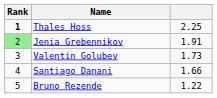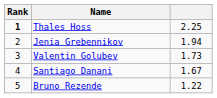Jenia Grebennikov | Rank: lightgreen background -> no background
Jenia Grebennikov | column 3: 1.91 -> 1.94
Santiago Danani | column 3: 1.66 -> 1.67
